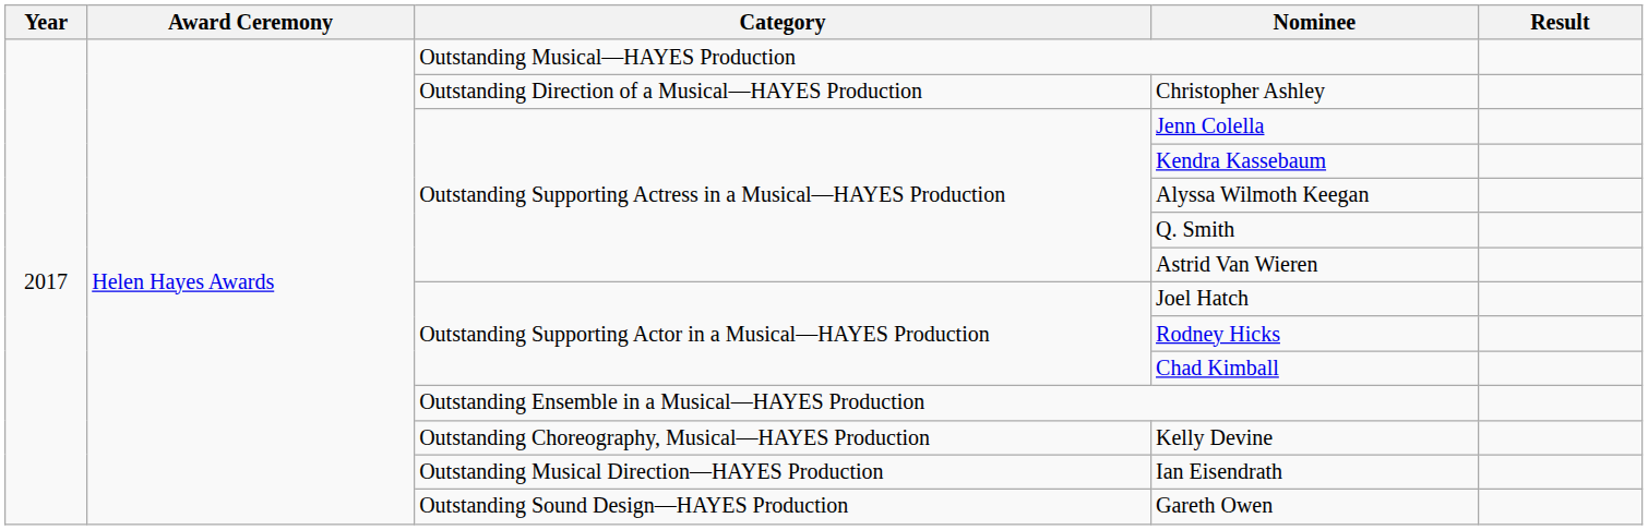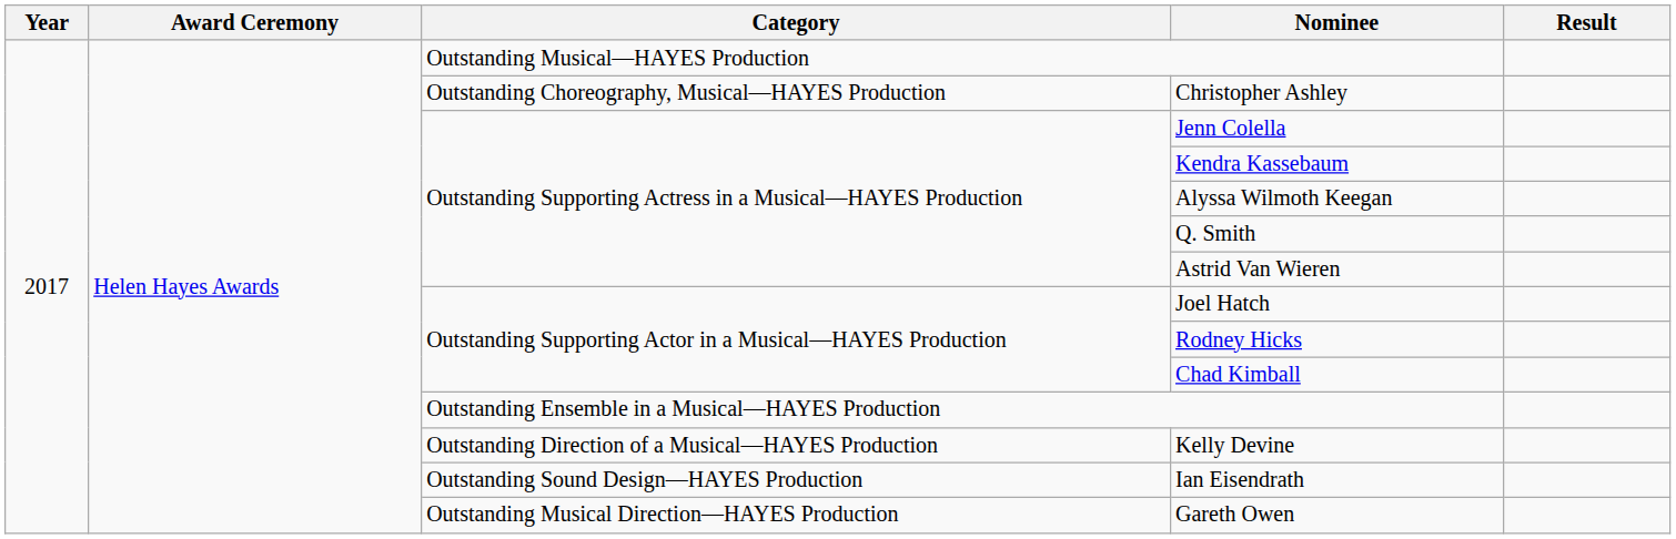Christopher Ashley | Category: Outstanding Direction of a Musical—HAYES Production -> Outstanding Choreography, Musical—HAYES Production
Kelly Devine | Category: Outstanding Choreography, Musical—HAYES Production -> Outstanding Direction of a Musical—HAYES Production
Ian Eisendrath | Category: Outstanding Musical Direction—HAYES Production -> Outstanding Sound Design—HAYES Production
Gareth Owen | Category: Outstanding Sound Design—HAYES Production -> Outstanding Musical Direction—HAYES Production
